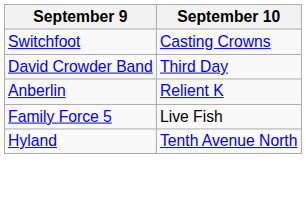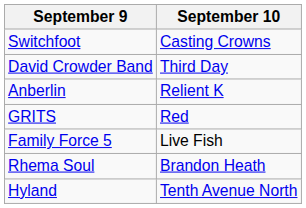+ row: GRITS | Red
+ row: Rhema Soul | Brandon Heath
